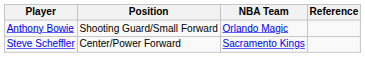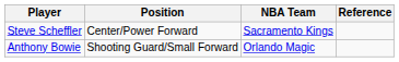rows swapped: Steve Scheffler <-> Anthony Bowie
